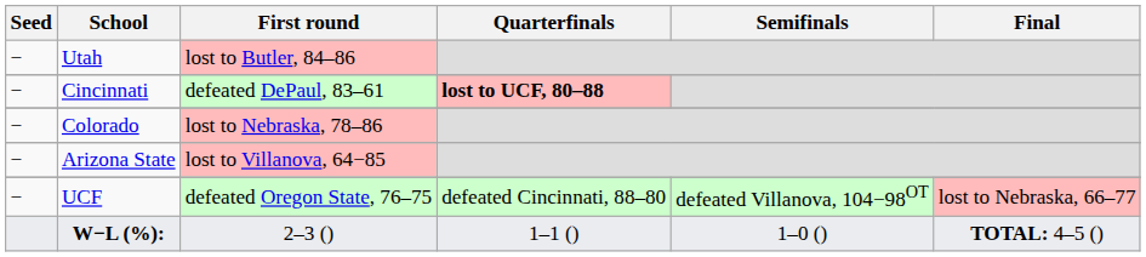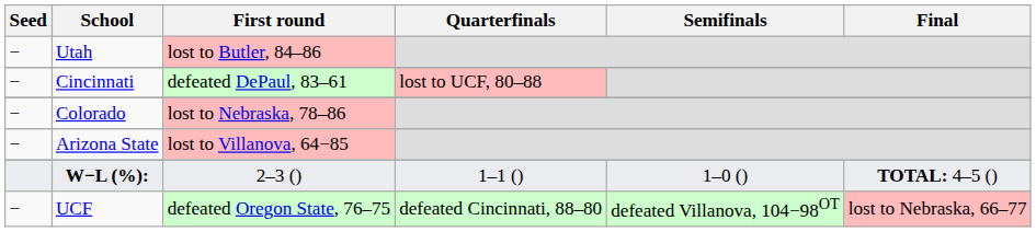Cincinnati | Quarterfinals: bold -> normal
rows swapped: UCF <-> W−L (%):
